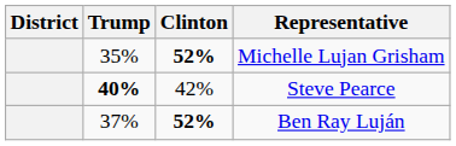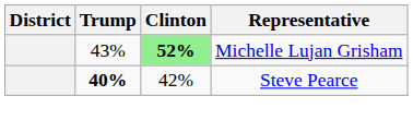Michelle Lujan Grisham | Trump: 35% -> 43%
Michelle Lujan Grisham | Clinton: no background -> lightgreen background
- row: 37% | 52% | Ben Ray Luján
